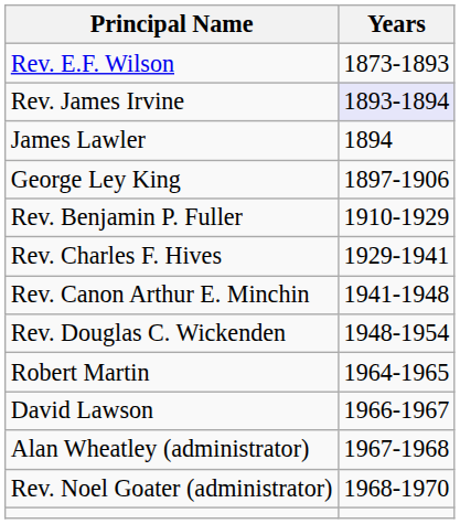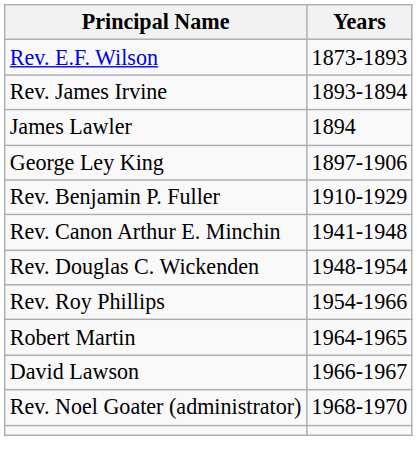Rev. James Irvine | Years: lavender background -> no background
- row: Rev. Charles F. Hives | 1929-1941
+ row: Rev. Roy Phillips | 1954-1966
- row: Alan Wheatley (administrator) | 1967-1968
